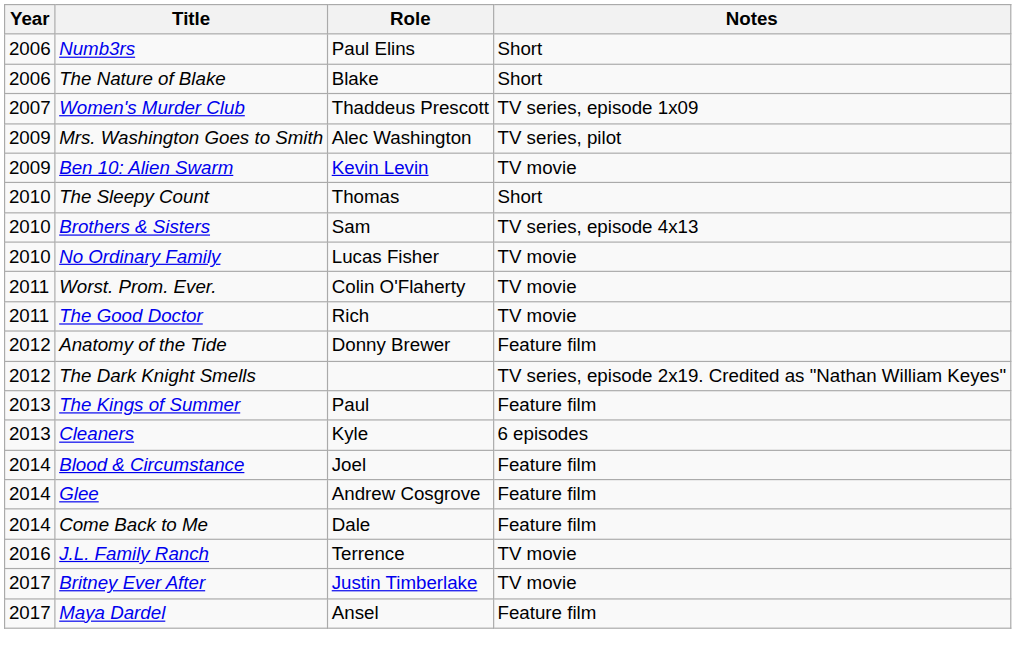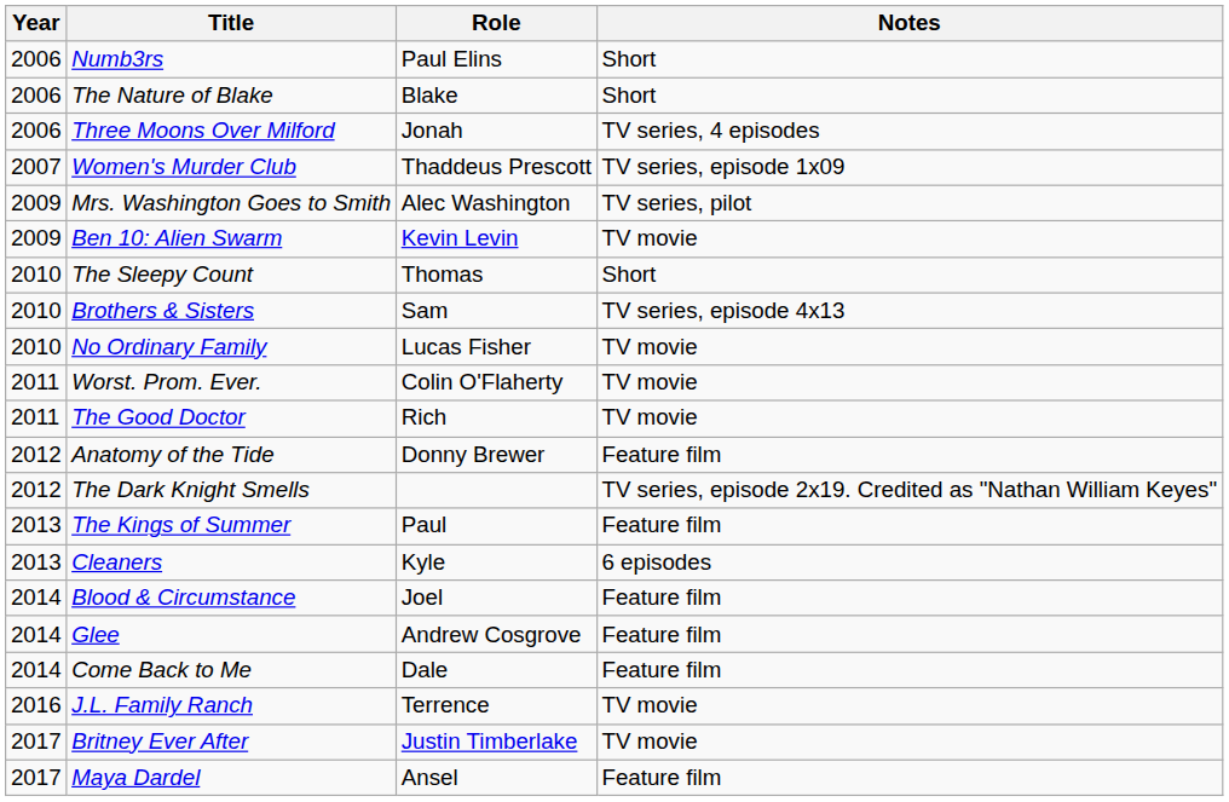+ row: 2006 | Three Moons Over Milford | Jonah | TV series, 4 episodes
